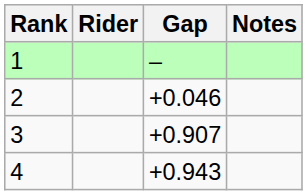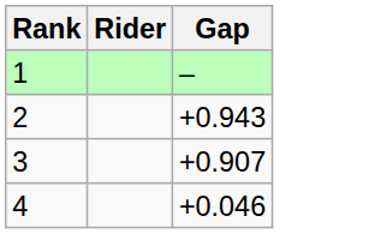- column: Notes
2 | Gap: +0.046 -> +0.943
4 | Gap: +0.943 -> +0.046
